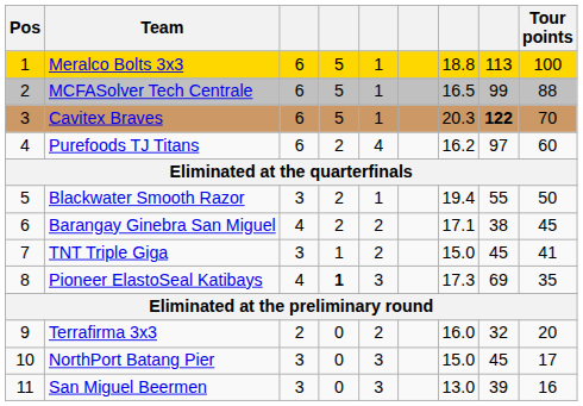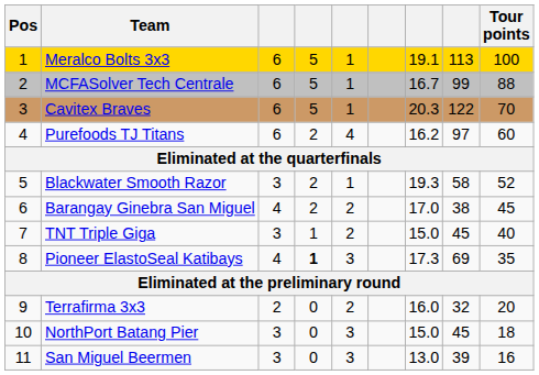Meralco Bolts 3x3 | column 7: 18.8 -> 19.1
MCFASolver Tech Centrale | column 7: 16.5 -> 16.7
Cavitex Braves | column 8: bold -> normal
Blackwater Smooth Razor | column 7: 19.4 -> 19.3
Blackwater Smooth Razor | column 8: 55 -> 58
Blackwater Smooth Razor | Tour points: 50 -> 52
Barangay Ginebra San Miguel | column 7: 17.1 -> 17.0
TNT Triple Giga | Tour points: 41 -> 40
NorthPort Batang Pier | Tour points: 17 -> 18
